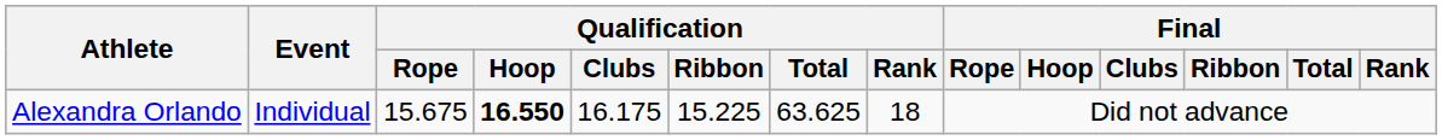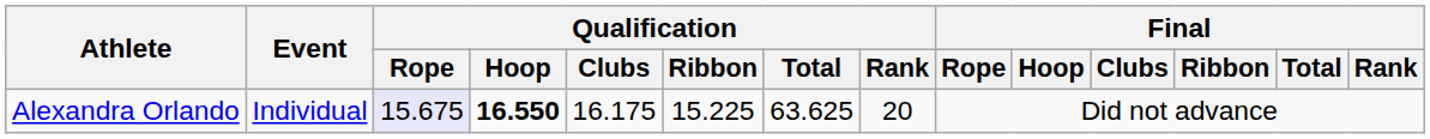Alexandra Orlando | Qualification / Rope: no background -> lavender background
Alexandra Orlando | Qualification / Rank: 18 -> 20
